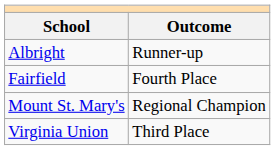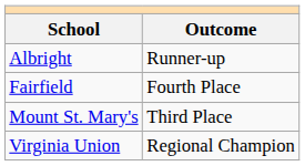Mount St. Mary's | Outcome: Regional Champion -> Third Place
Virginia Union | Outcome: Third Place -> Regional Champion
